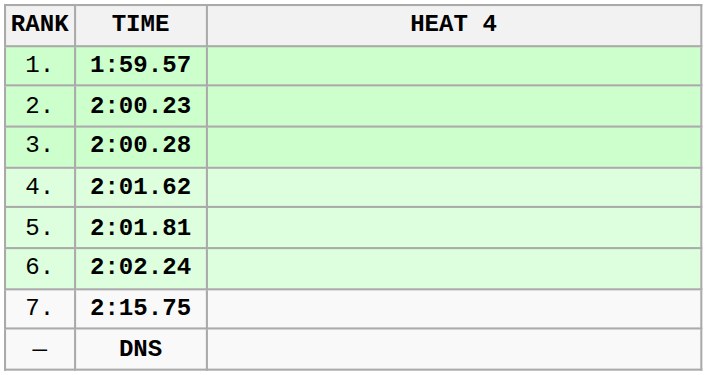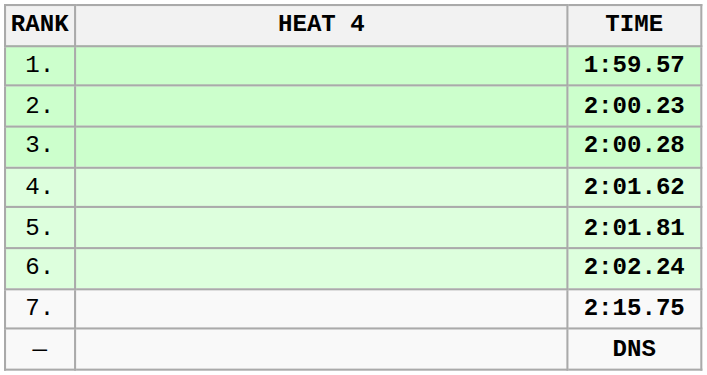columns swapped: HEAT 4 <-> TIME
